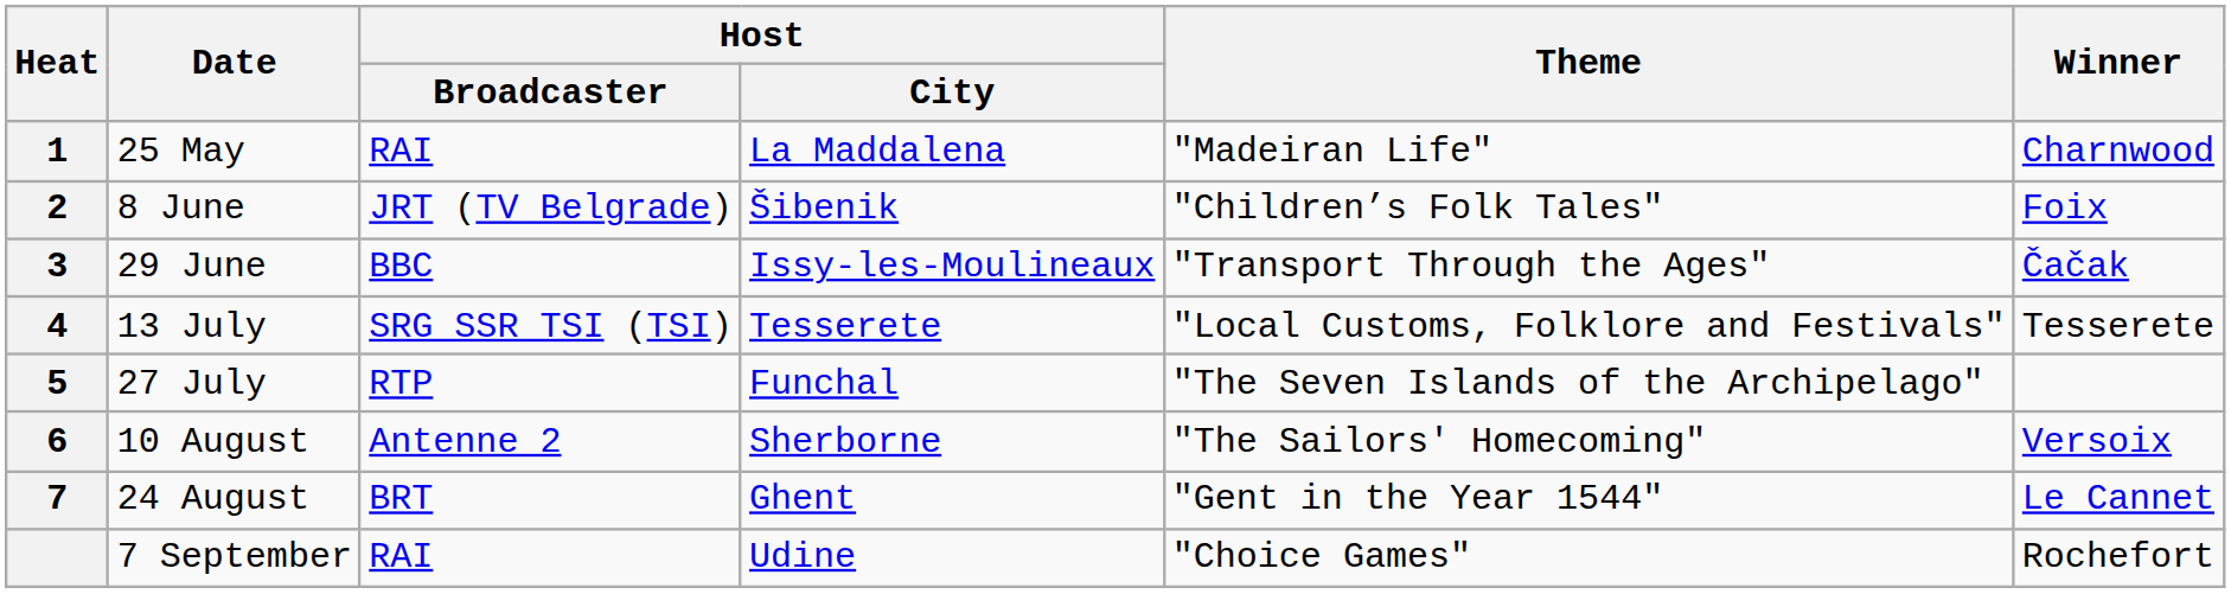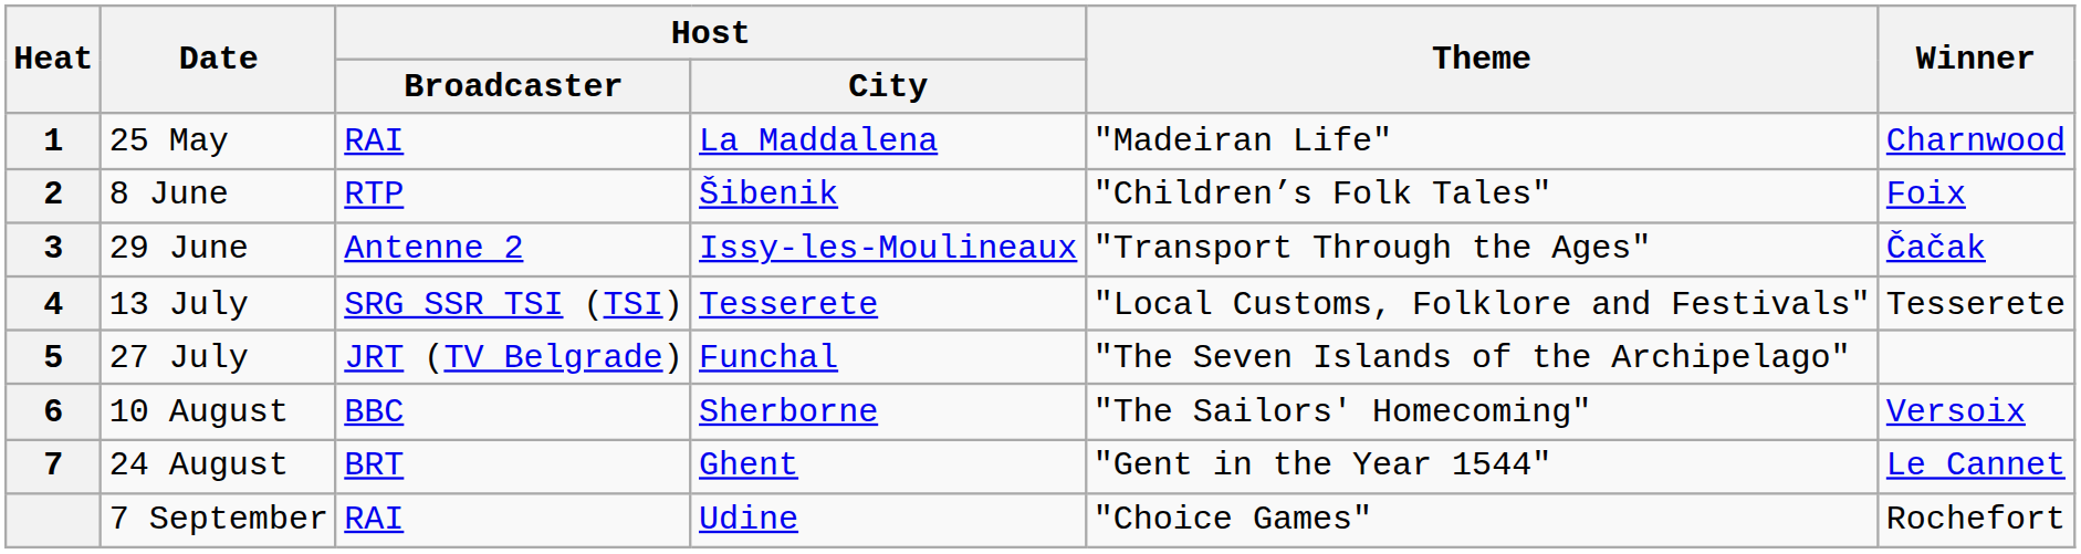8 June | Host / Broadcaster: JRT (TV Belgrade) -> RTP
29 June | Host / Broadcaster: BBC -> Antenne 2
27 July | Host / Broadcaster: RTP -> JRT (TV Belgrade)
10 August | Host / Broadcaster: Antenne 2 -> BBC
